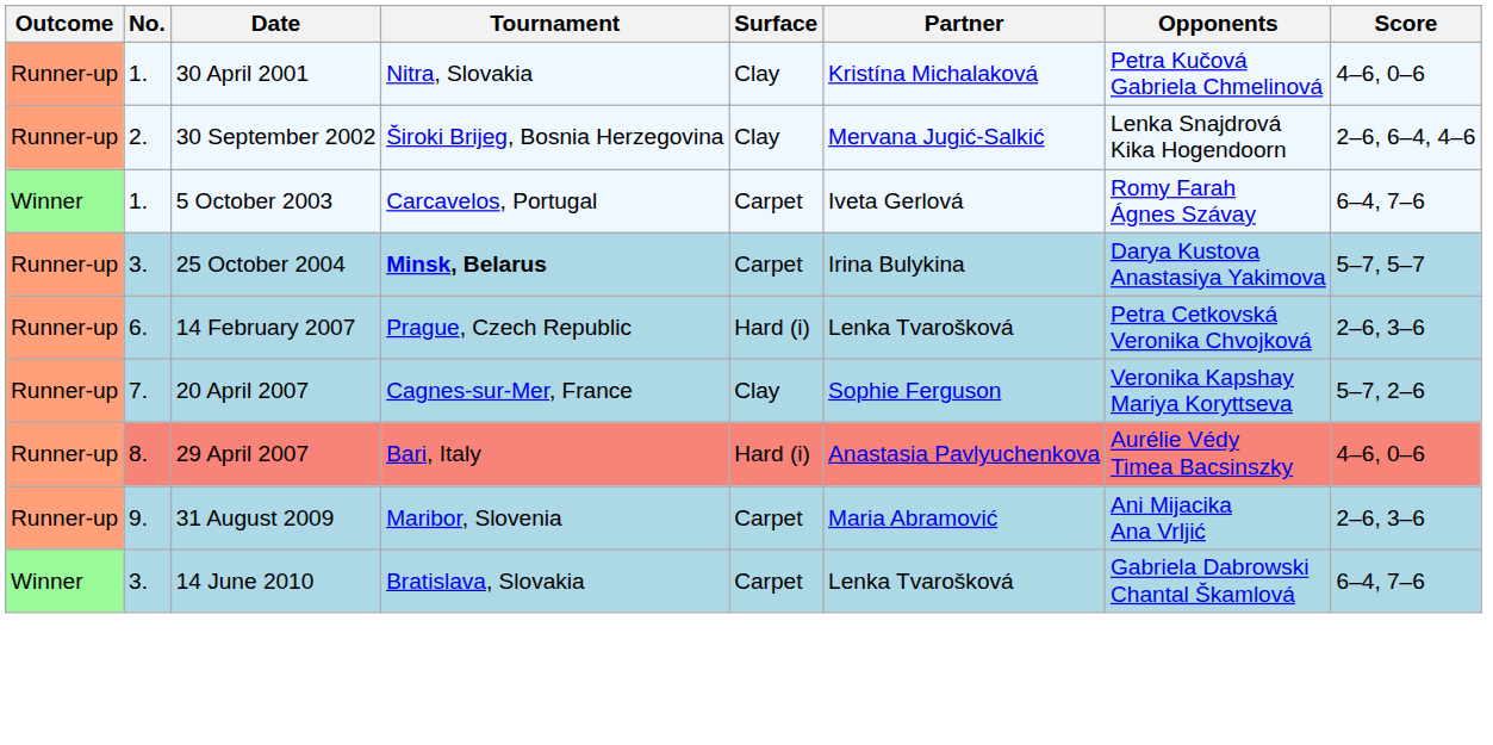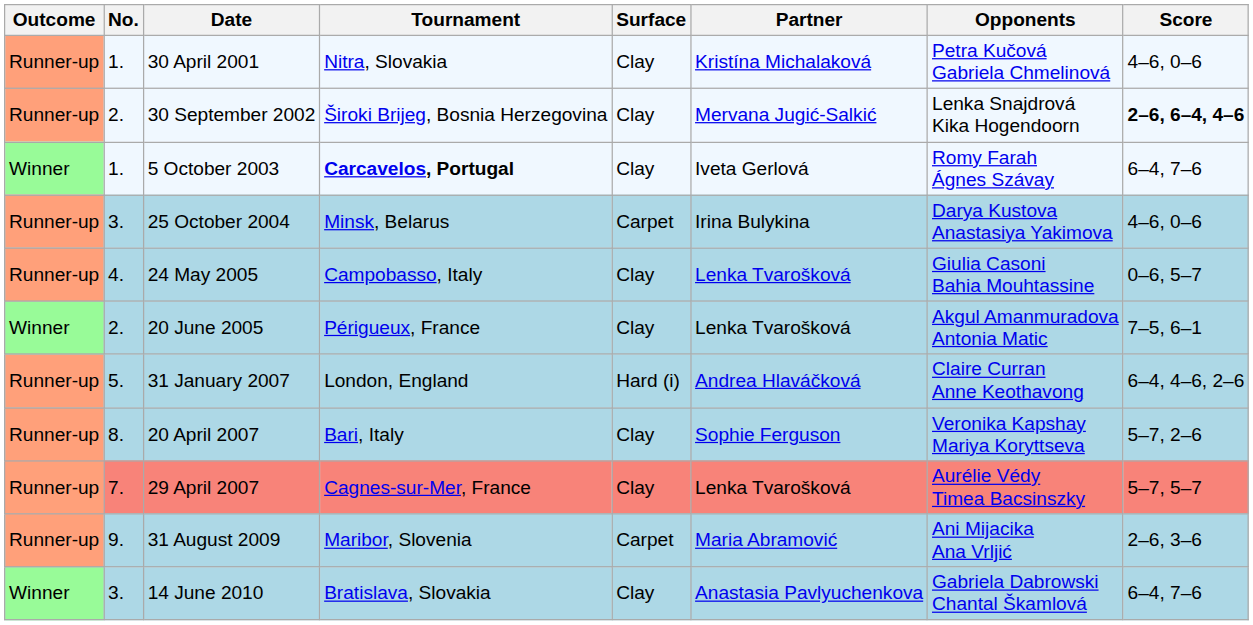30 September 2002 | Score: normal -> bold
5 October 2003 | Tournament: normal -> bold
5 October 2003 | Surface: Carpet -> Clay
25 October 2004 | Tournament: bold -> normal
25 October 2004 | Score: 5–7, 5–7 -> 4–6, 0–6
+ row: Runner-up | 4. | 24 May 2005 | Campobasso, Italy | Clay | Lenka Tvarošková | Giulia Casoni Bahia Mouhtassine | 0–6, 5–7
+ row: Winner | 2. | 20 June 2005 | Périgueux, France | Clay | Lenka Tvarošková | Akgul Amanmuradova Antonia Matic | 7–5, 6–1
+ row: Runner-up | 5. | 31 January 2007 | London, England | Hard (i) | Andrea Hlaváčková | Claire Curran Anne Keothavong | 6–4, 4–6, 2–6
- row: Runner-up | 6. | 14 February 2007 | Prague, Czech Republic | Hard (i) | Lenka Tvarošková | Petra Cetkovská Veronika Chvojková | 2–6, 3–6
20 April 2007 | No.: 7. -> 8.
20 April 2007 | Tournament: Cagnes-sur-Mer, France -> Bari, Italy
29 April 2007 | No.: 8. -> 7.
29 April 2007 | Tournament: Bari, Italy -> Cagnes-sur-Mer, France
29 April 2007 | Surface: Hard (i) -> Clay
29 April 2007 | Partner: Anastasia Pavlyuchenkova -> Lenka Tvarošková
29 April 2007 | Score: 4–6, 0–6 -> 5–7, 5–7
14 June 2010 | Surface: Carpet -> Clay
14 June 2010 | Partner: Lenka Tvarošková -> Anastasia Pavlyuchenkova
